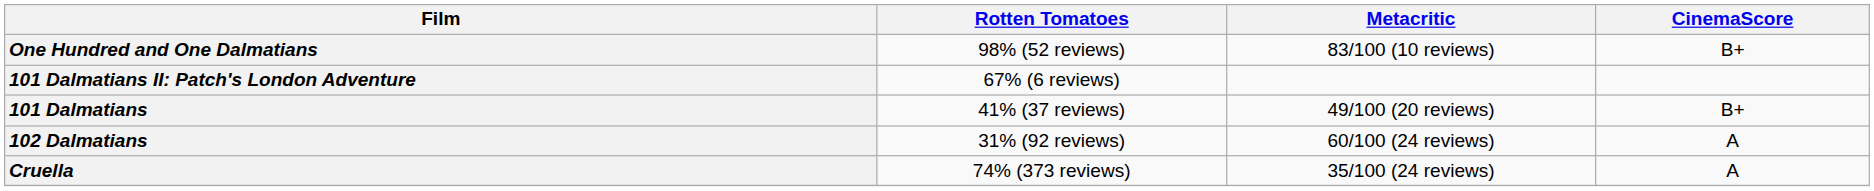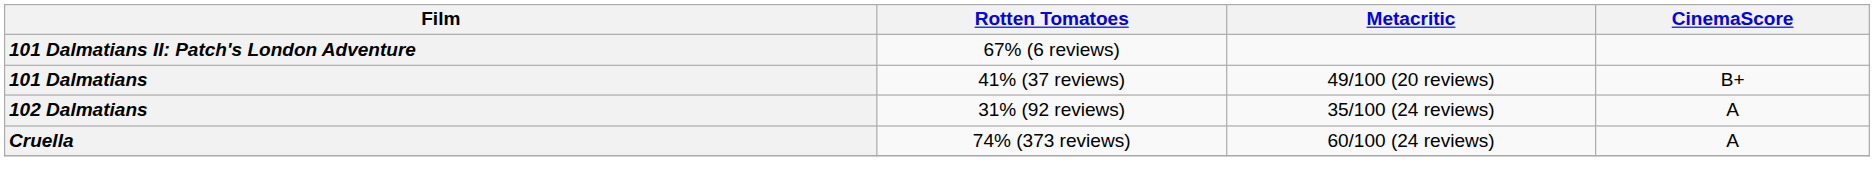- row: One Hundred and One Dalmatians | 98% (52 reviews) | 83/100 (10 reviews) | B+
102 Dalmatians | Metacritic: 60/100 (24 reviews) -> 35/100 (24 reviews)
Cruella | Metacritic: 35/100 (24 reviews) -> 60/100 (24 reviews)
